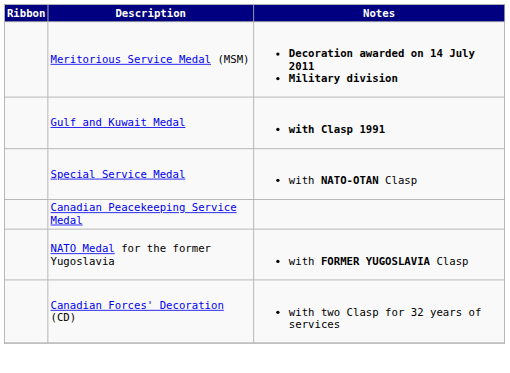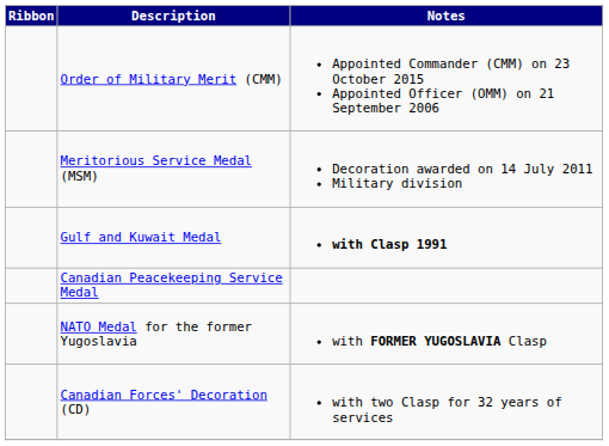+ row: Order of Military Merit (CMM) | Appointed Commander (CMM) on 23 October 2015 Appointed Officer (OMM) on 21 September 2006
Meritorious Service Medal (MSM) | Notes: bold -> normal
- row: Special Service Medal | with NATO-OTAN Clasp
